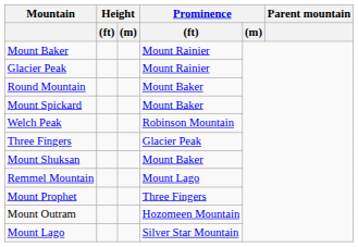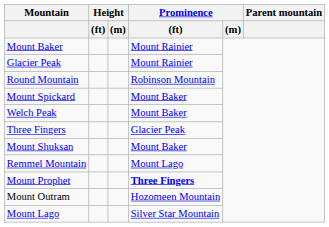Round Mountain | Prominence / (ft): Mount Baker -> Robinson Mountain
Welch Peak | Prominence / (ft): Robinson Mountain -> Mount Baker
Mount Prophet | Prominence / (ft): normal -> bold
